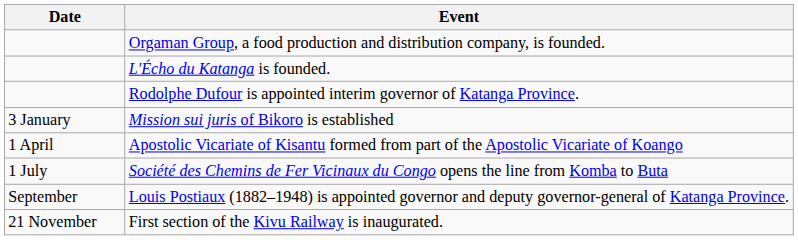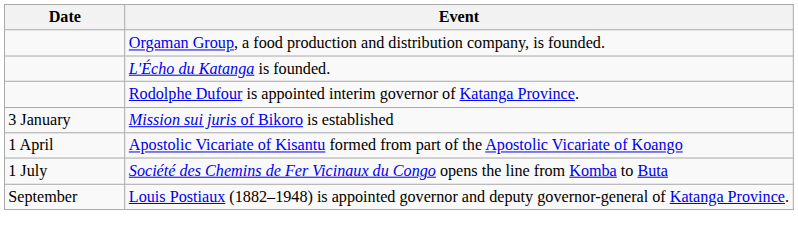- row: 21 November | First section of the Kivu Railway is inaugurated.
